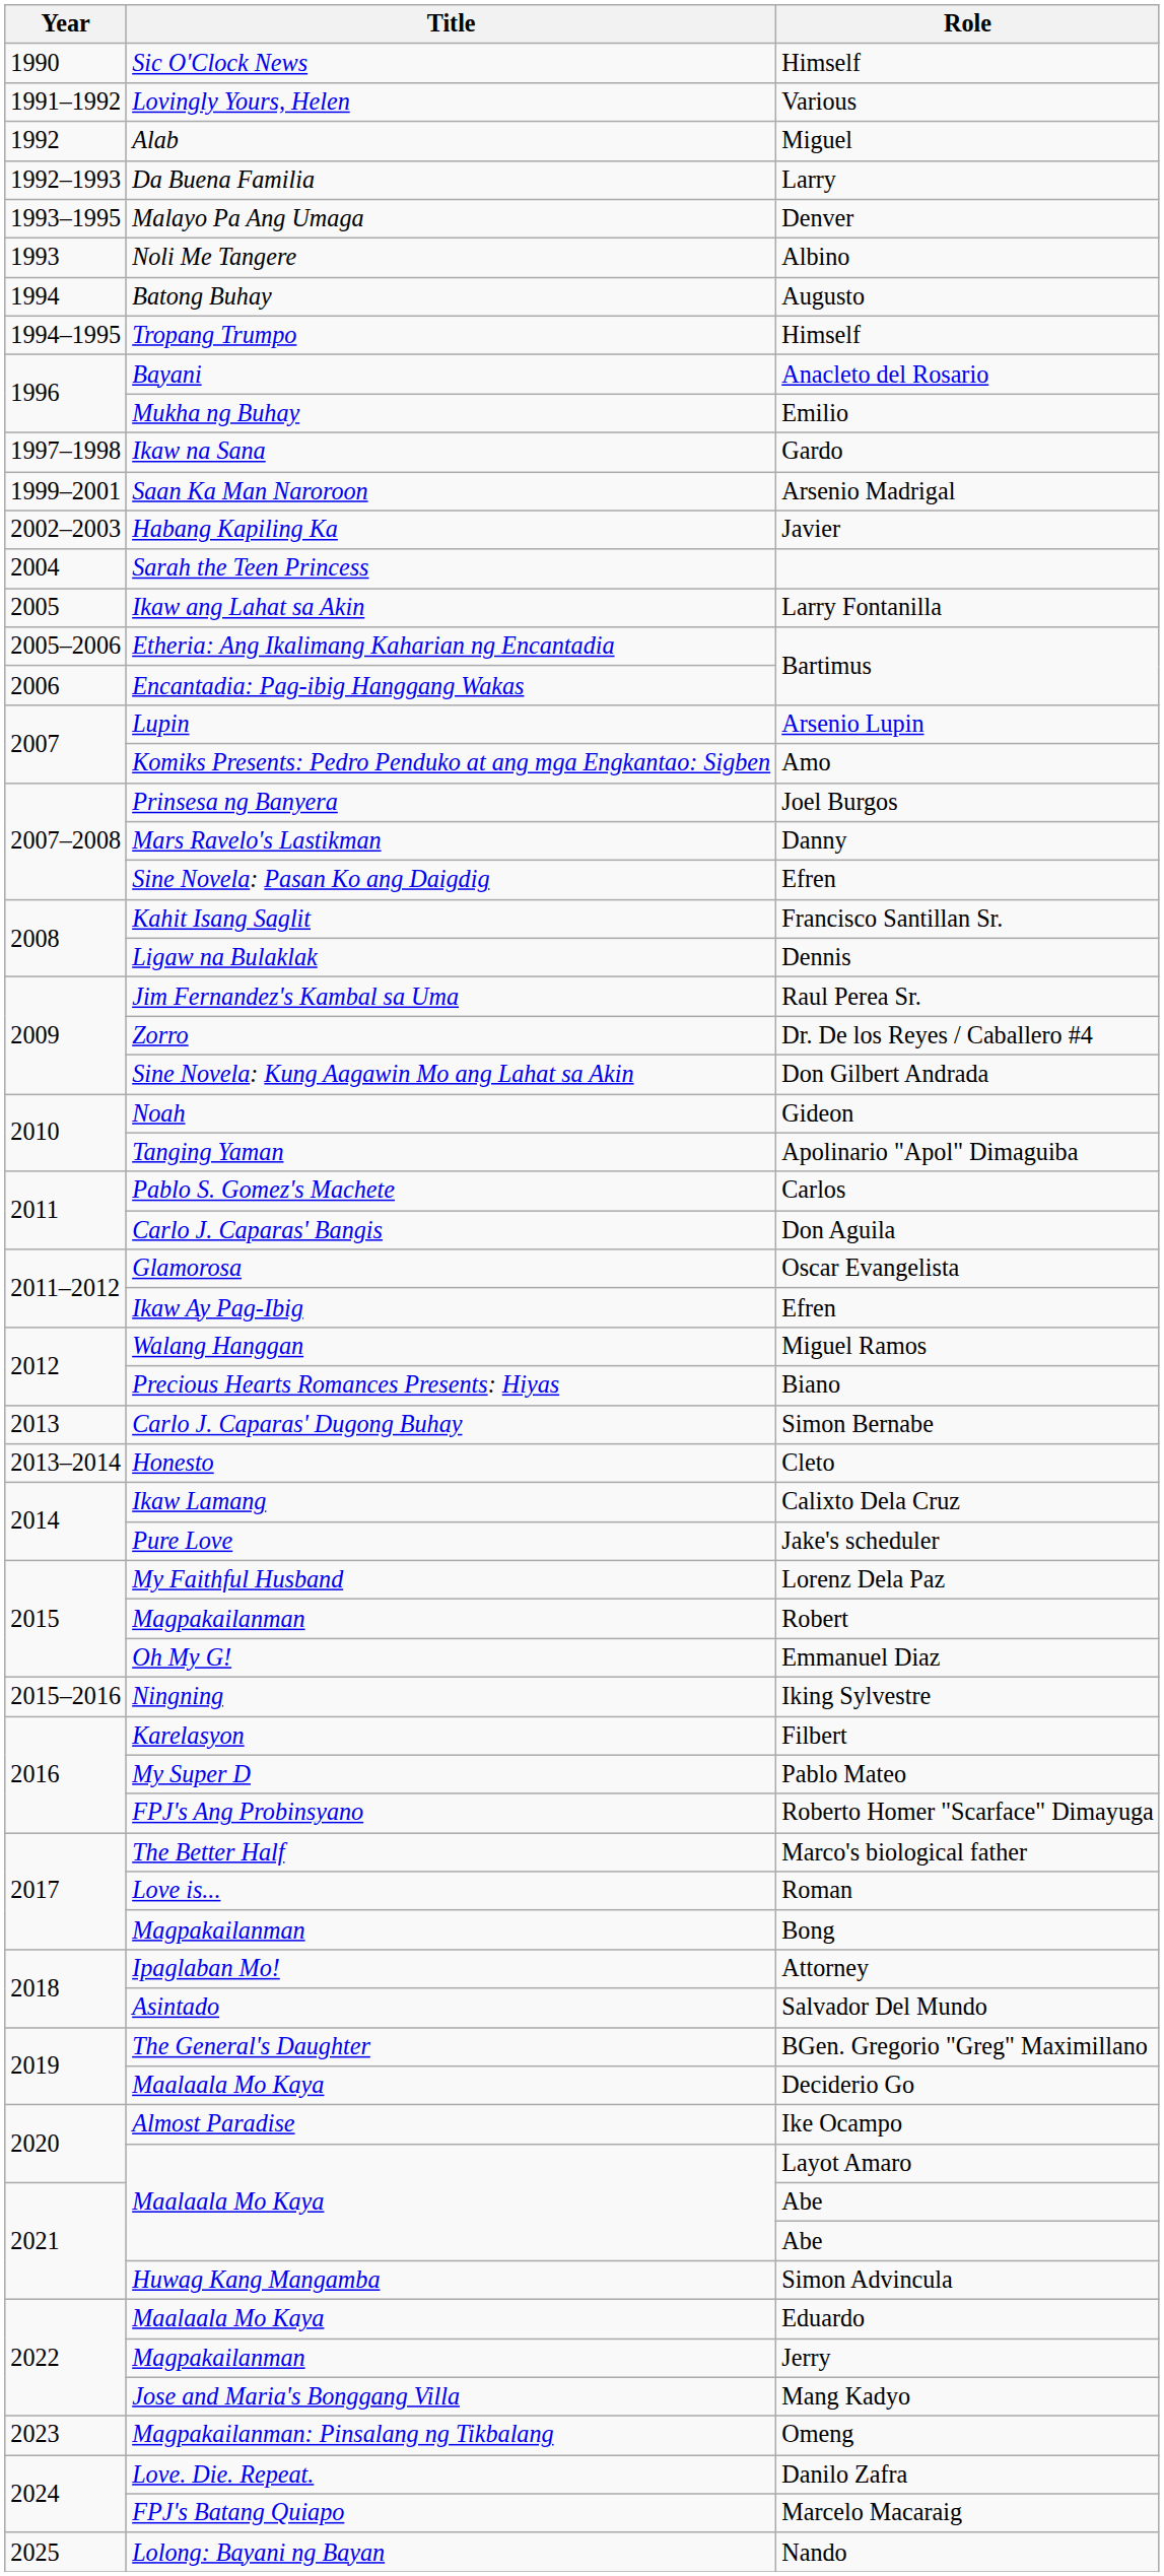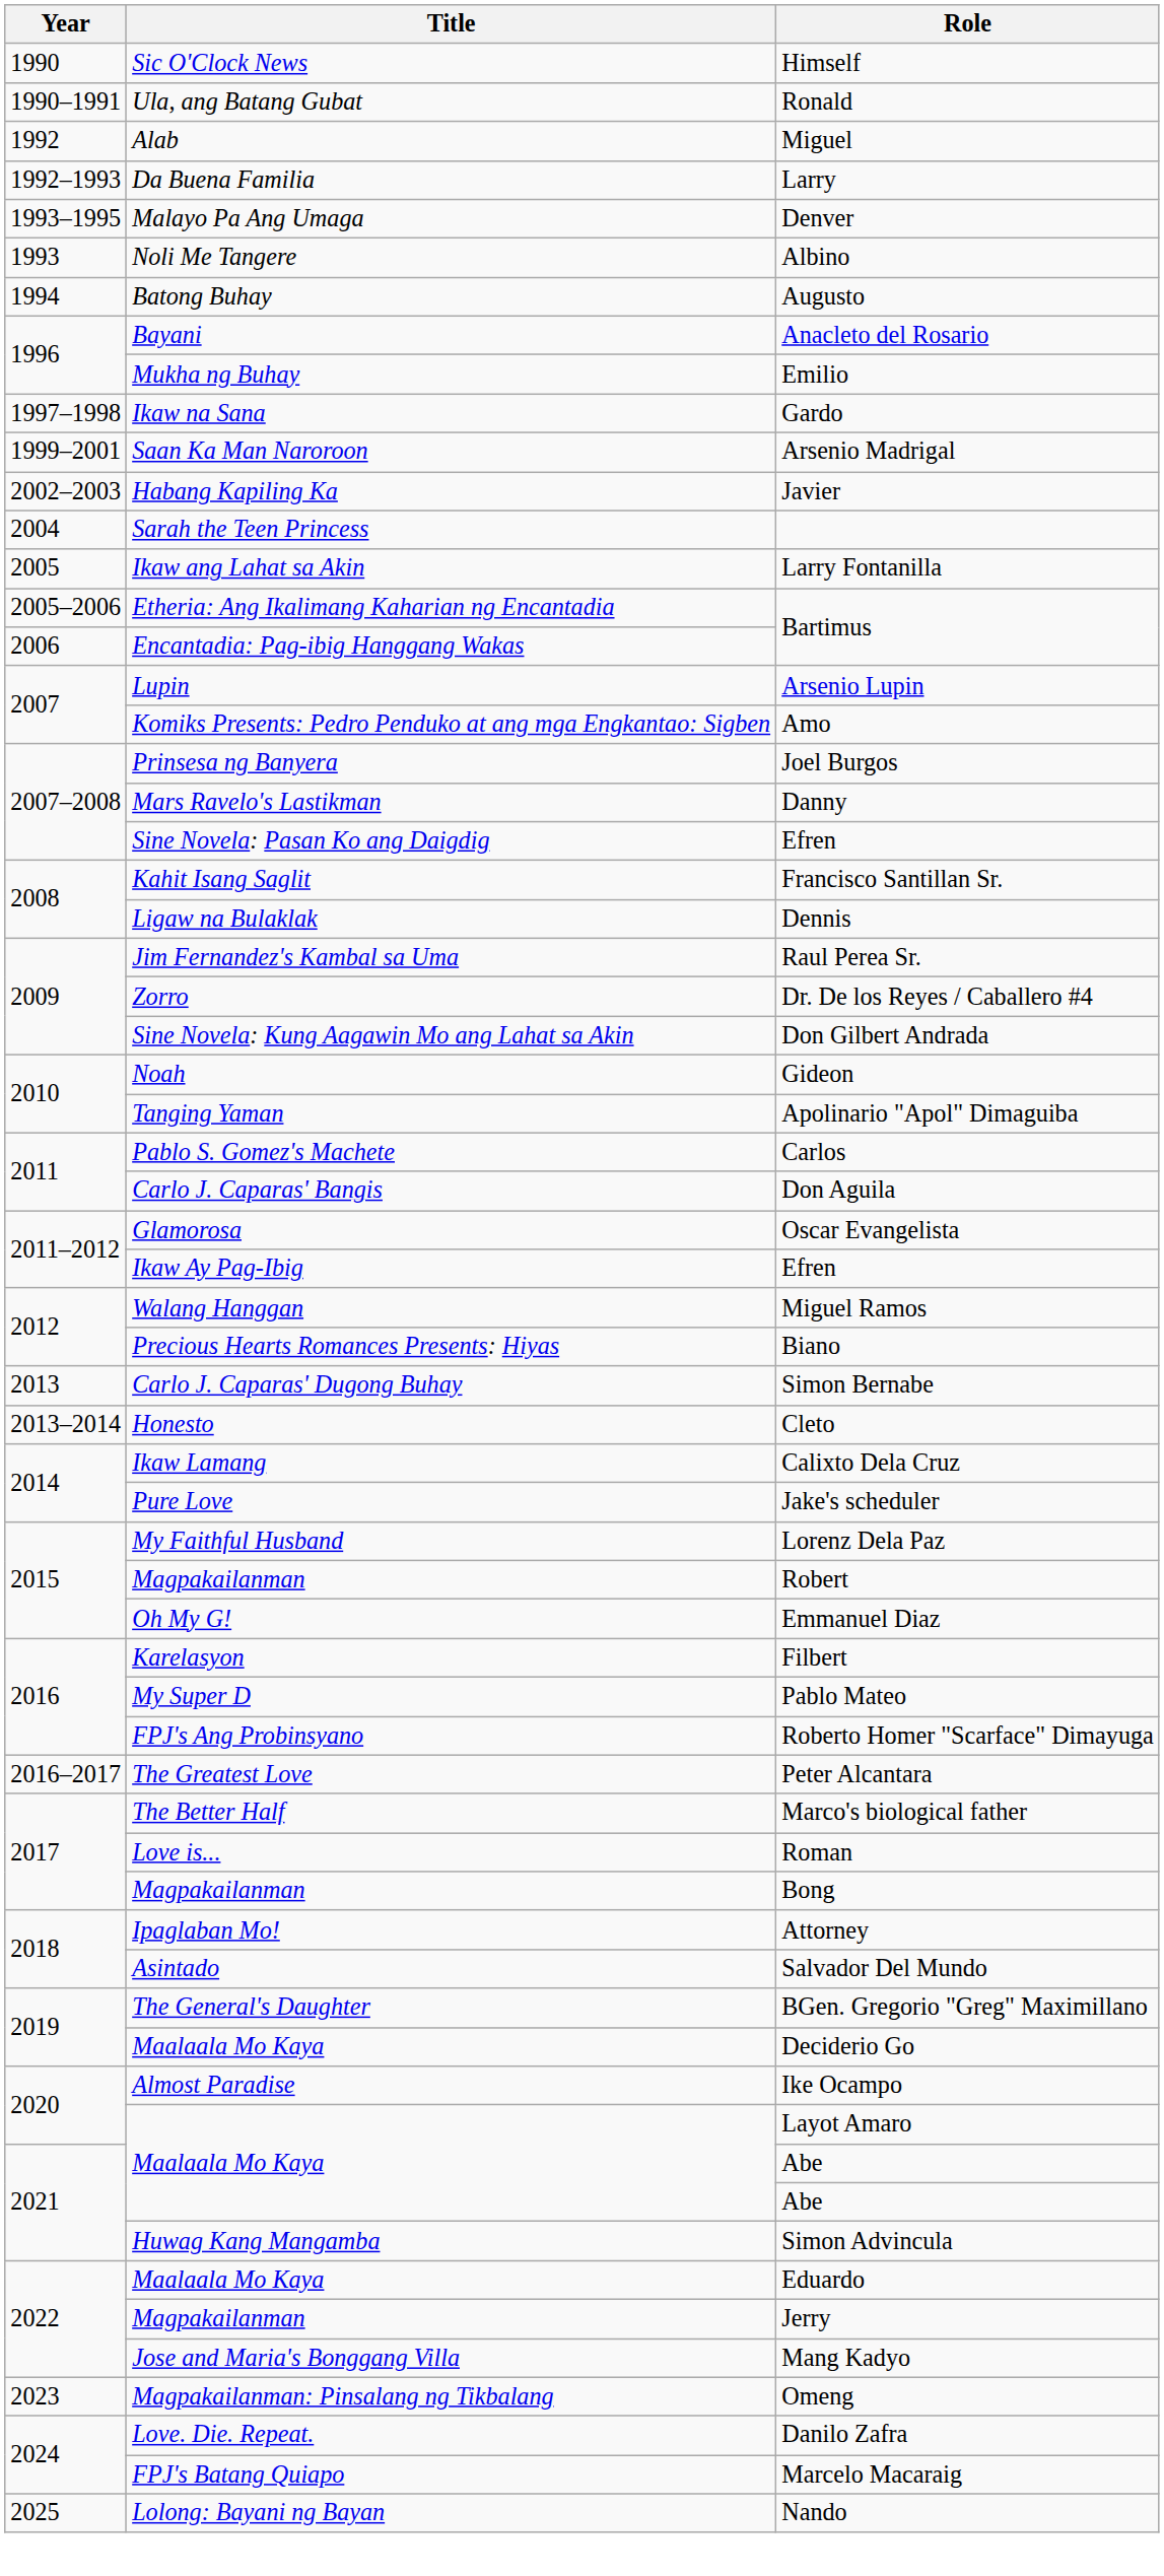+ row: 1990–1991 | Ula, ang Batang Gubat | Ronald
- row: 1991–1992 | Lovingly Yours, Helen | Various
- row: 1994–1995 | Tropang Trumpo | Himself
- row: 2015–2016 | Ningning | Iking Sylvestre
+ row: 2016–2017 | The Greatest Love | Peter Alcantara
